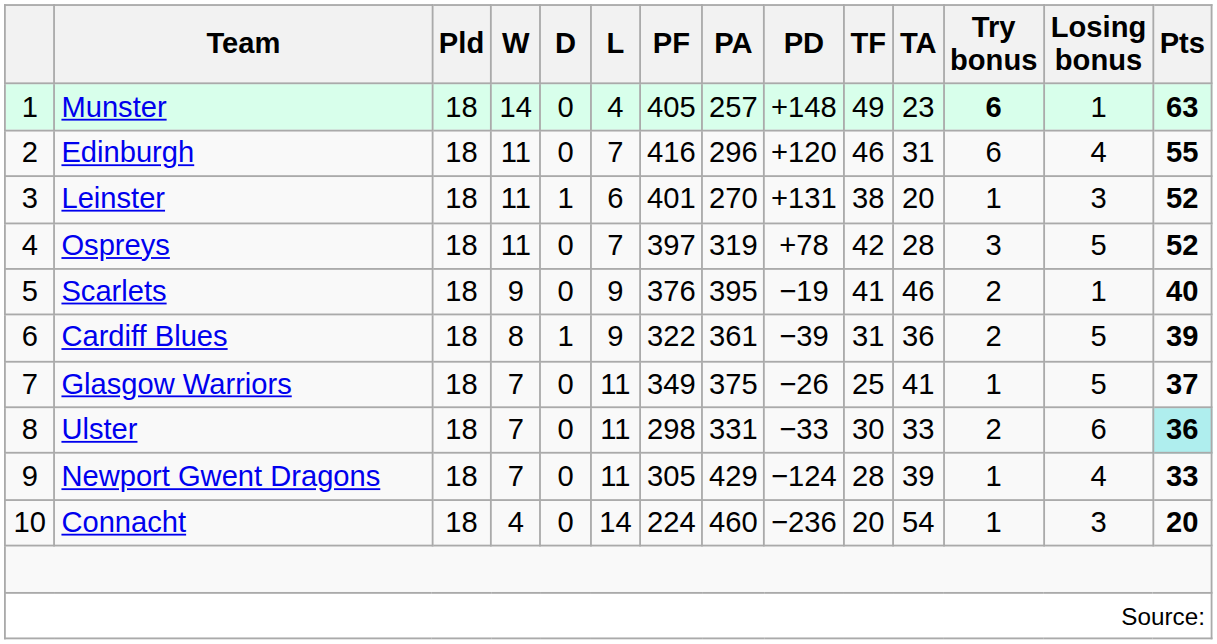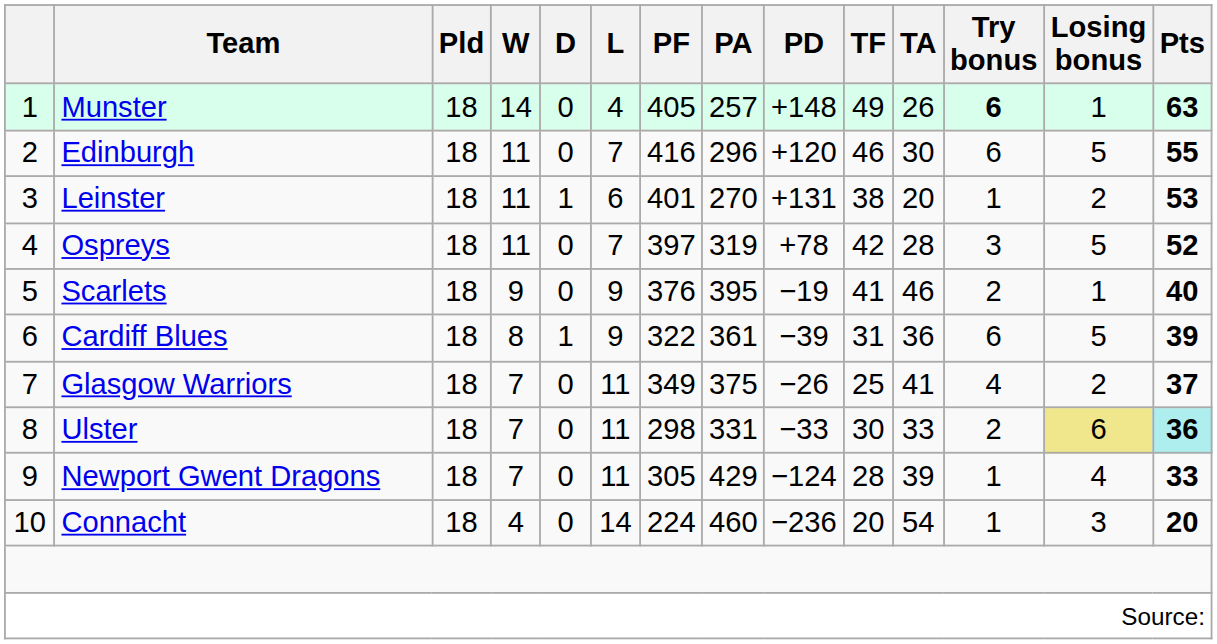Munster | TA: 23 -> 26
Edinburgh | TA: 31 -> 30
Edinburgh | Losing bonus: 4 -> 5
Leinster | Losing bonus: 3 -> 2
Leinster | Pts: 52 -> 53
Cardiff Blues | Try bonus: 2 -> 6
Glasgow Warriors | Try bonus: 1 -> 4
Glasgow Warriors | Losing bonus: 5 -> 2
Ulster | Losing bonus: no background -> khaki background
